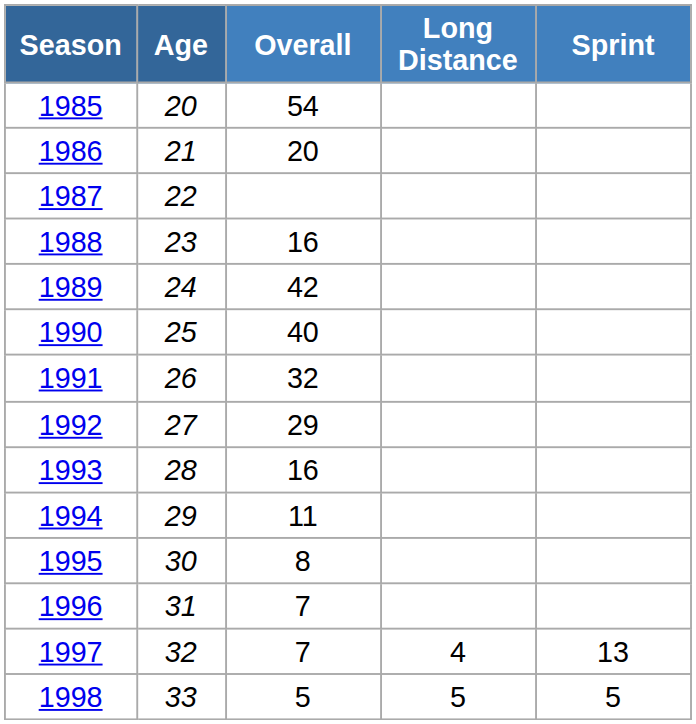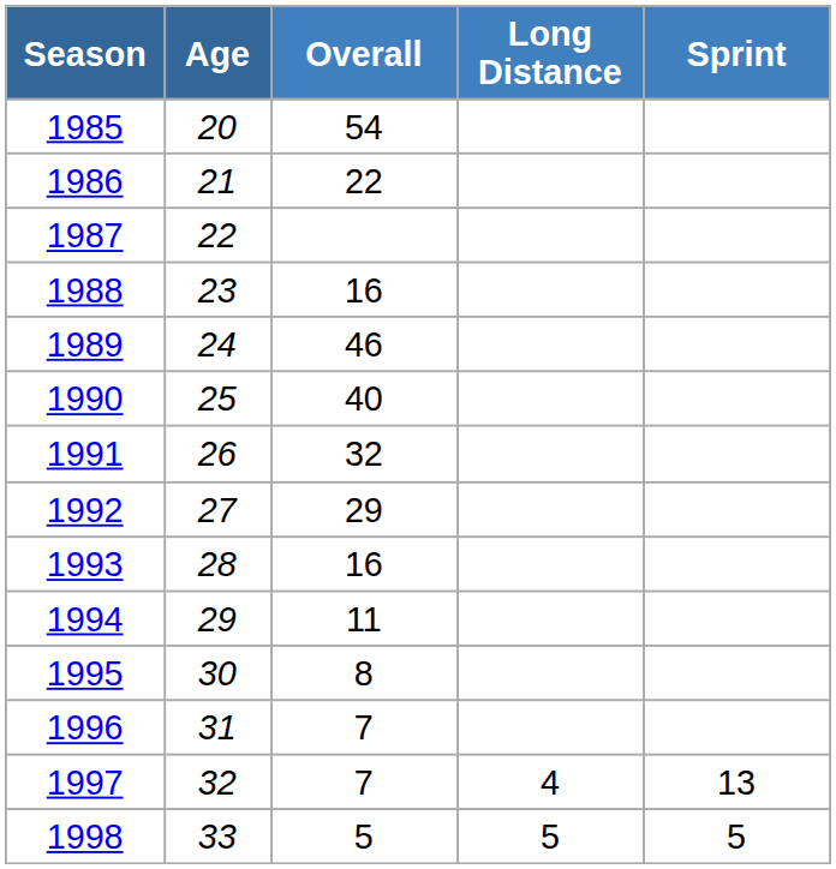1986 | Overall: 20 -> 22
1989 | Overall: 42 -> 46
